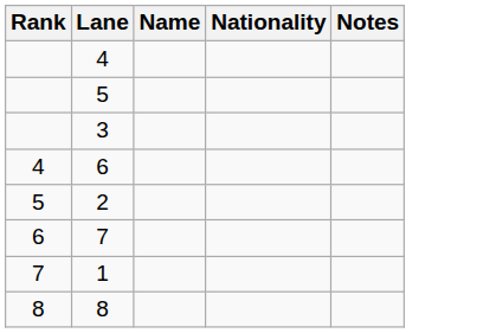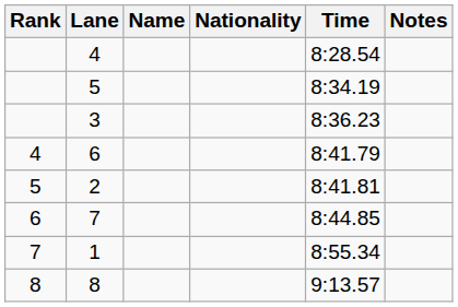+ column: Time | 8:28.54 | 8:34.19 | 8:36.23 | 8:41.79 | 8:41.81 | 8:44.85 | 8:55.34 | 9:13.57
